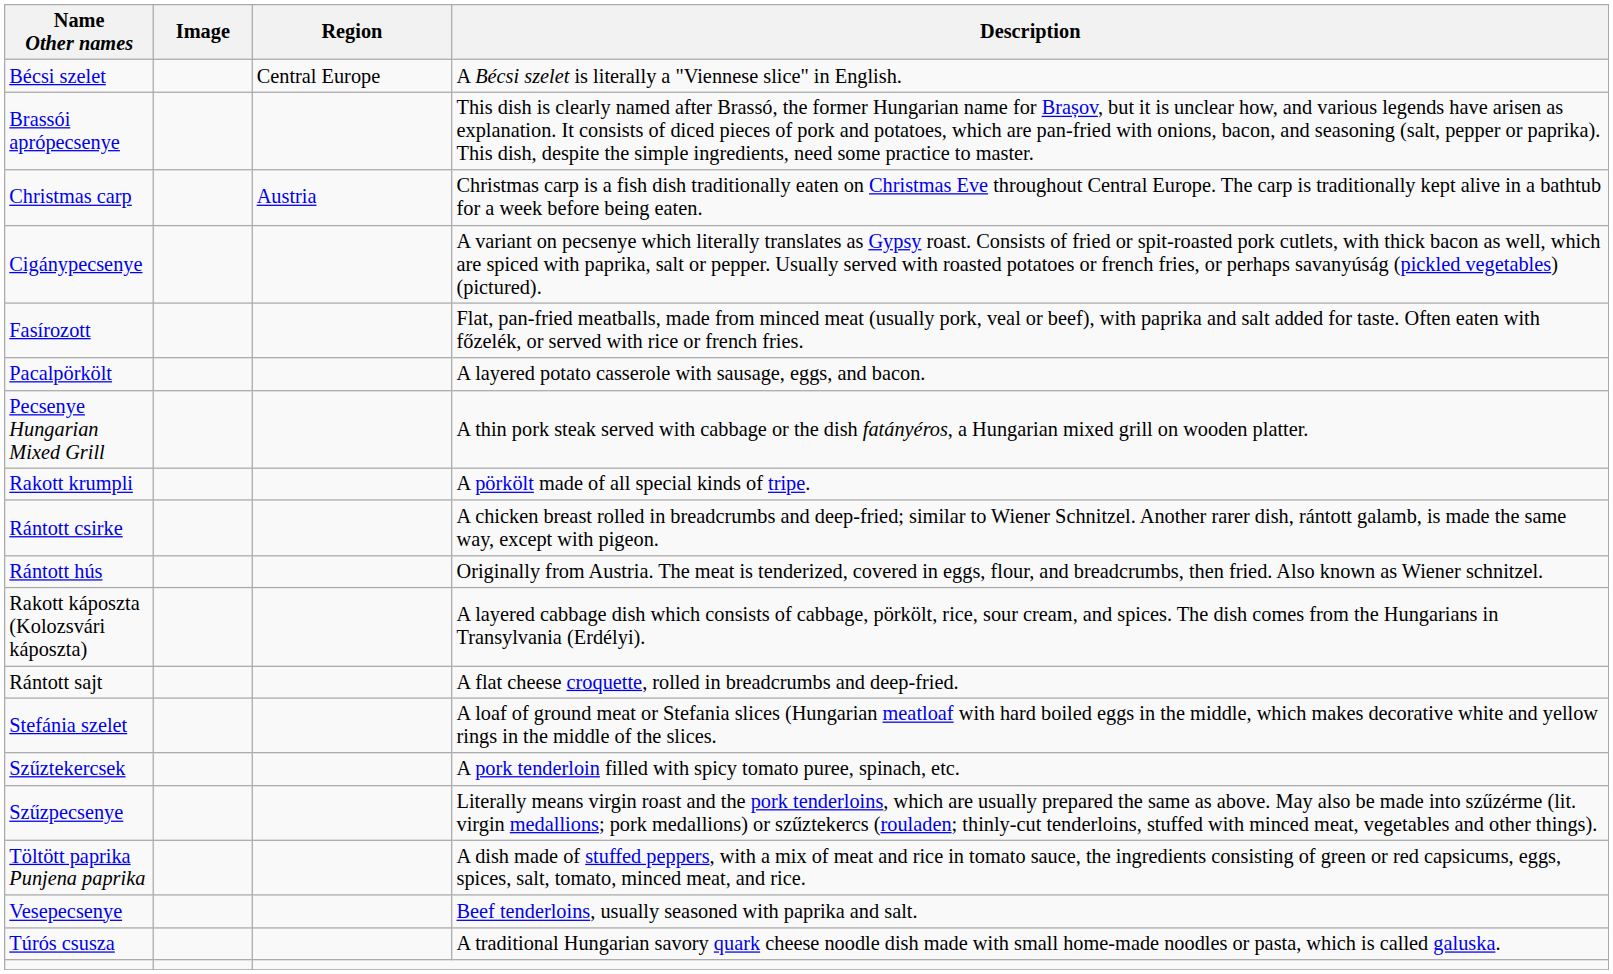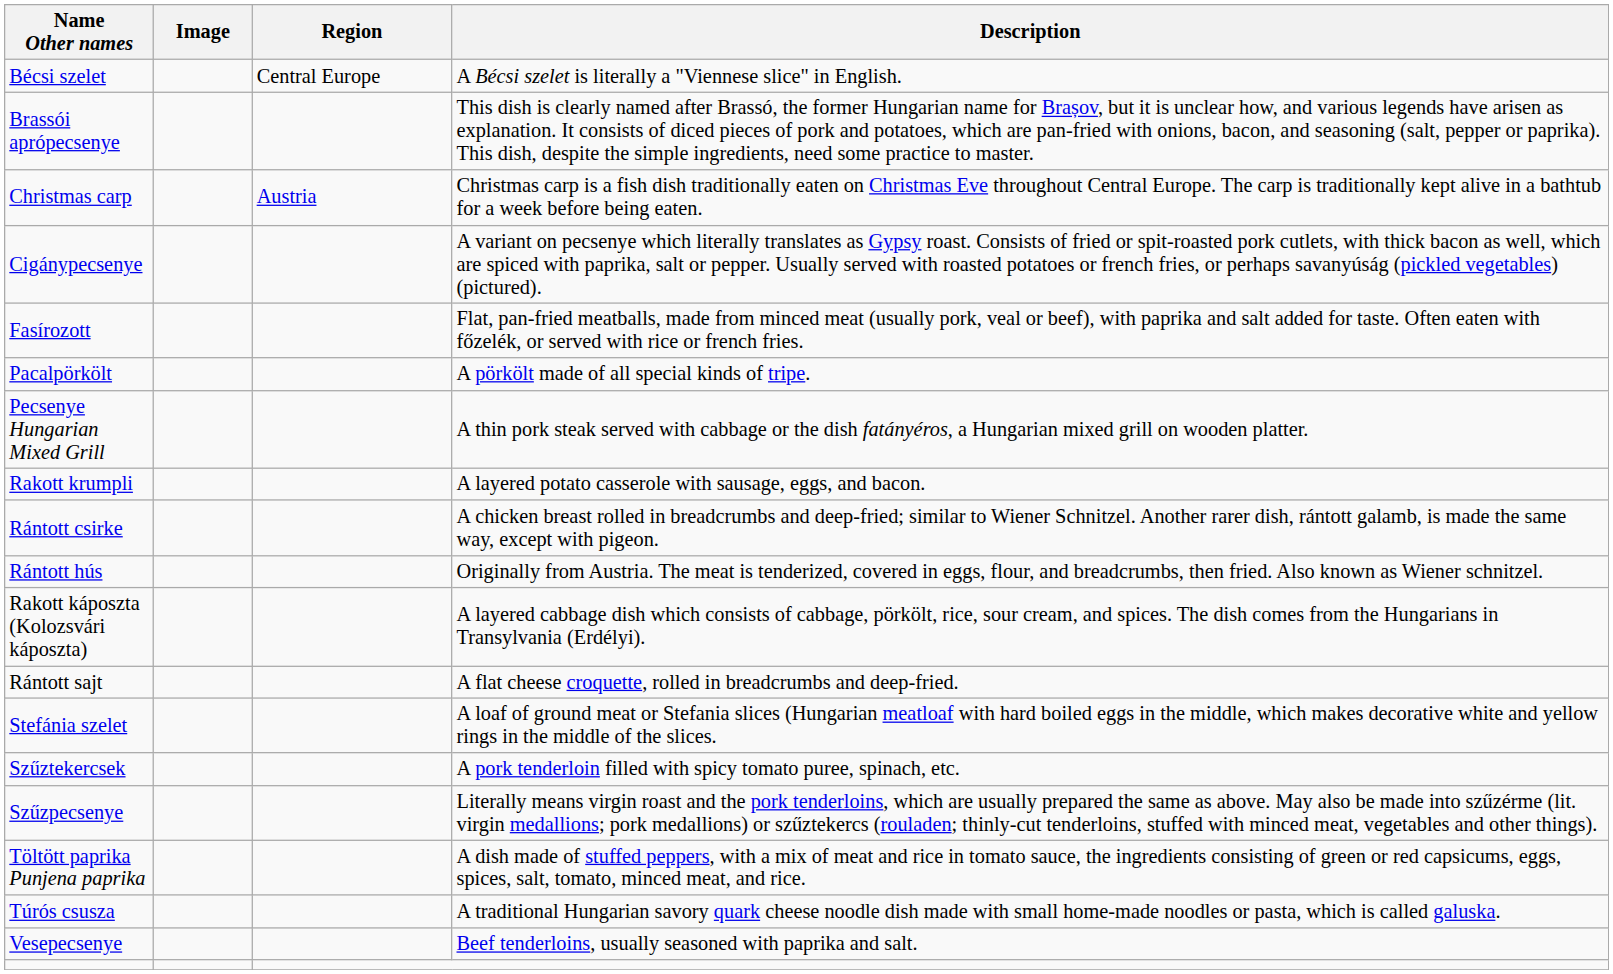Pacalpörkölt | Description: A layered potato casserole with sausage, eggs, and bacon. -> A pörkölt made of all special kinds of tripe.
Rakott krumpli | Description: A pörkölt made of all special kinds of tripe. -> A layered potato casserole with sausage, eggs, and bacon.
rows swapped: Túrós csusza <-> Vesepecsenye
